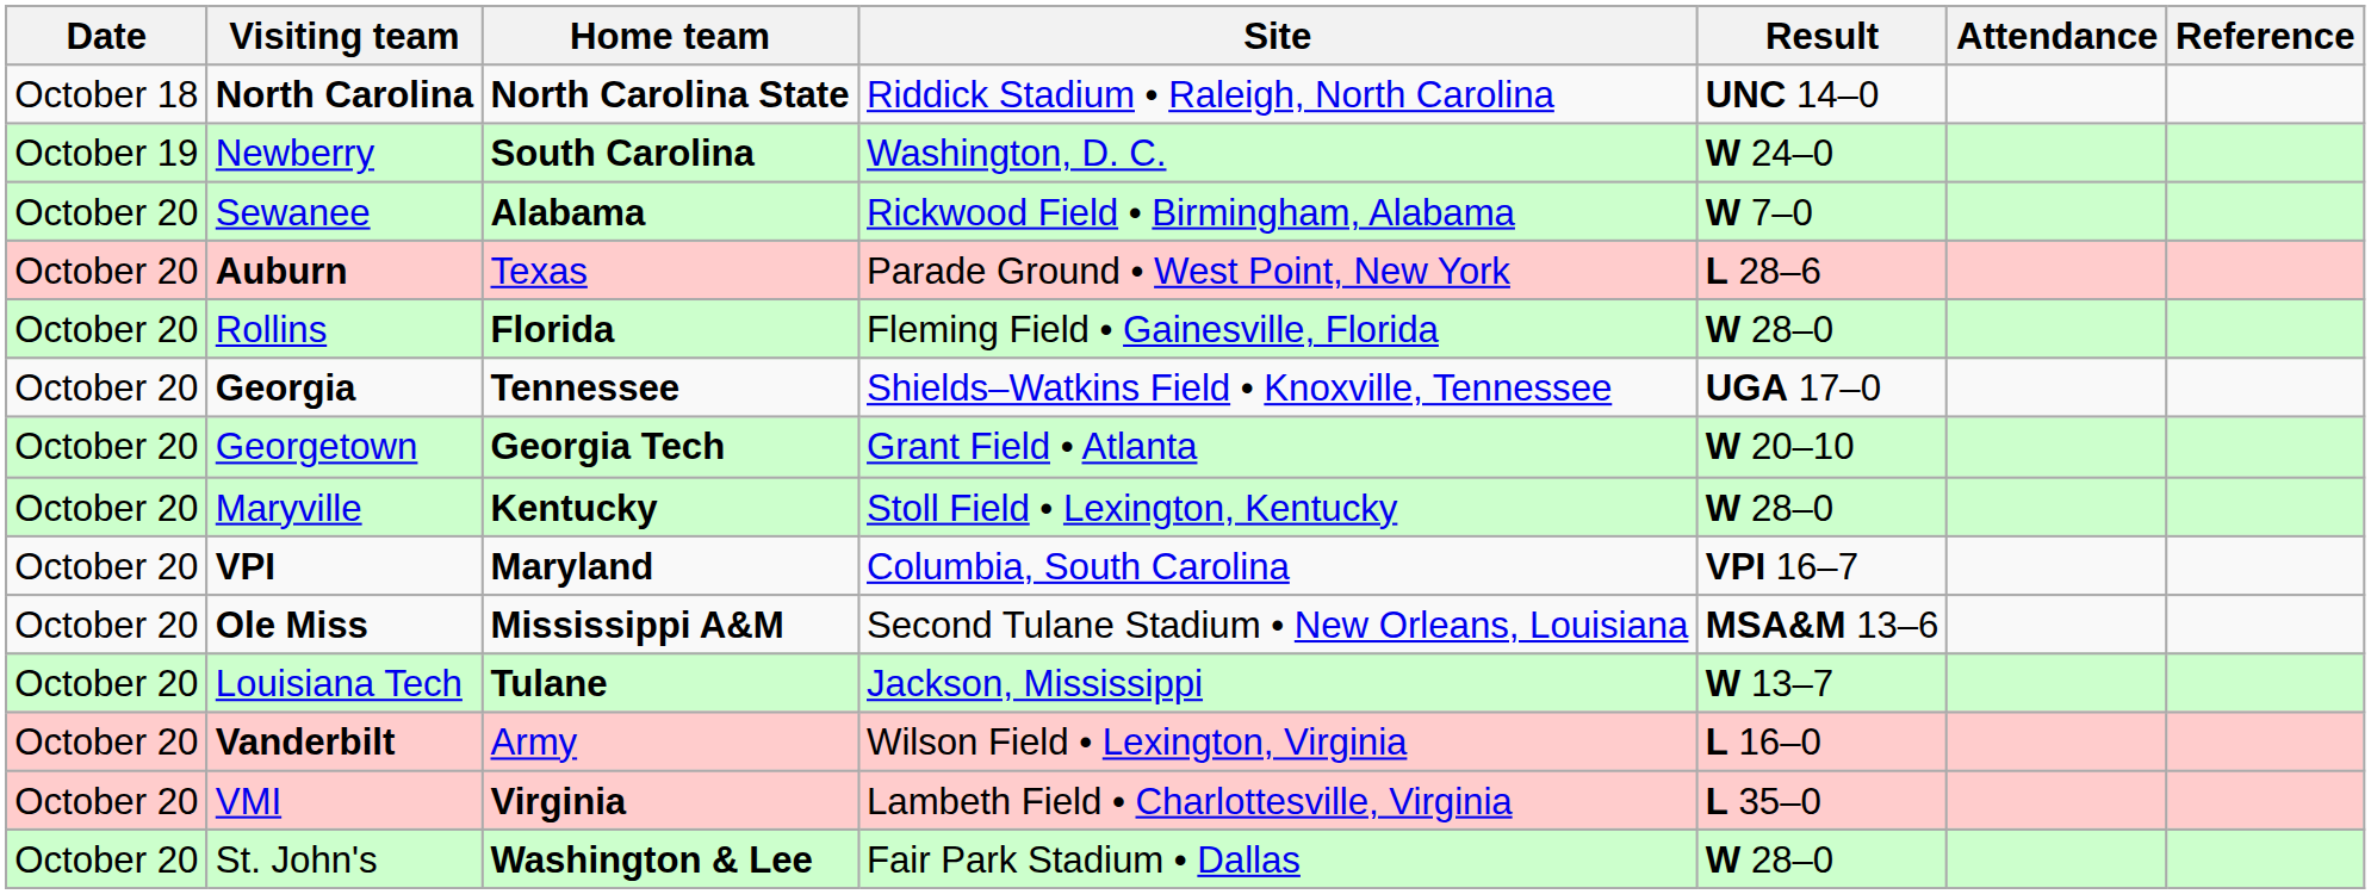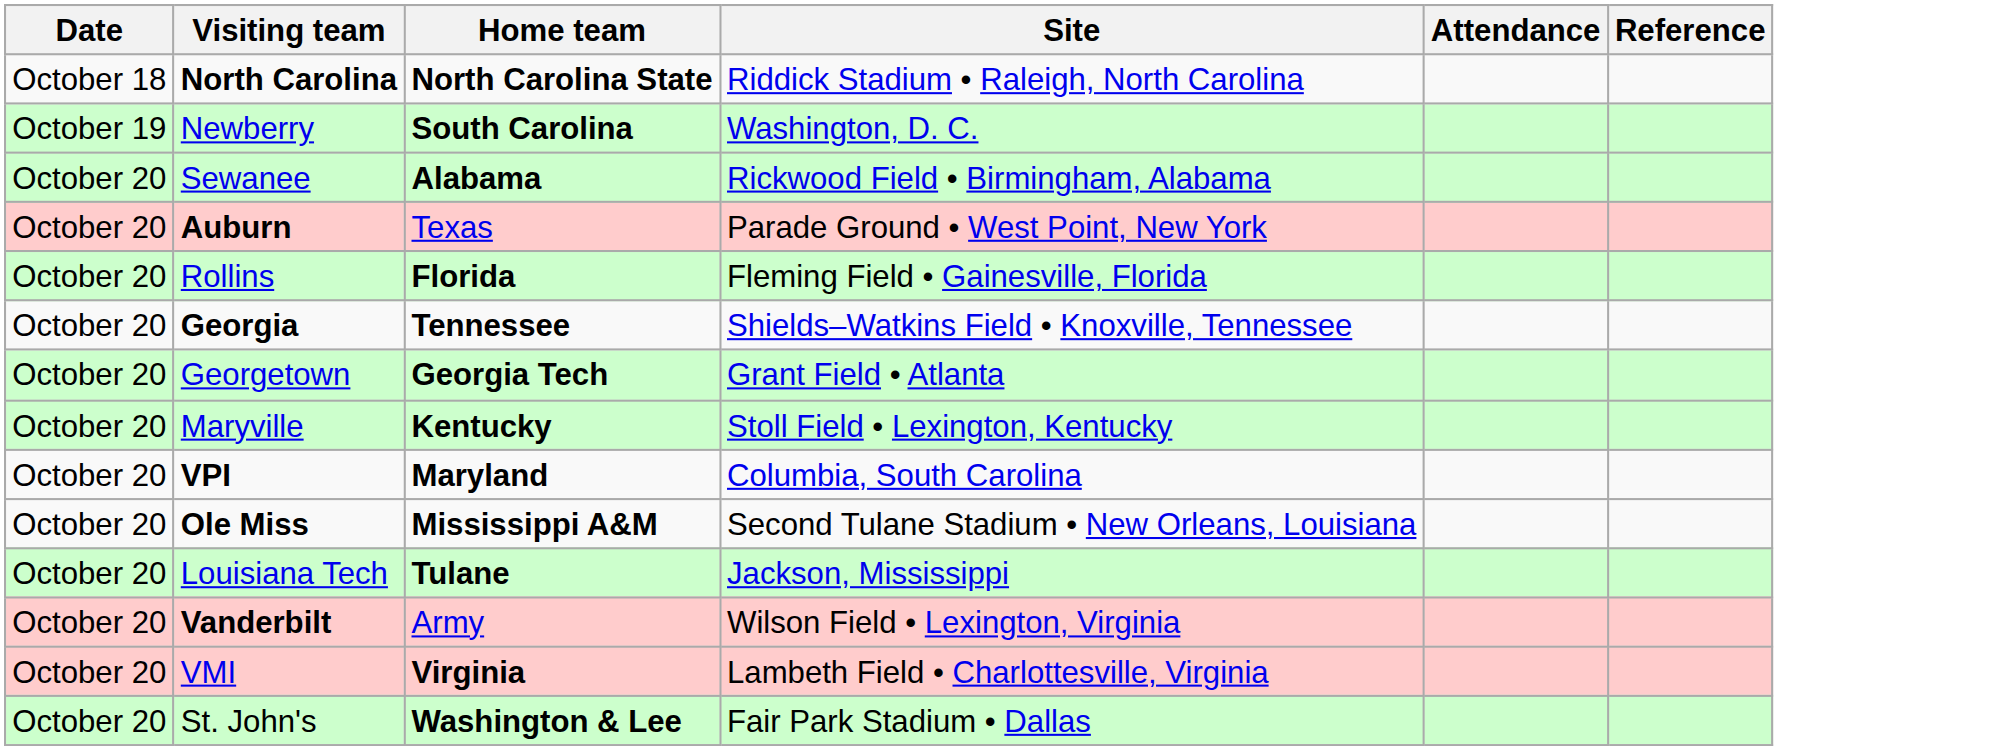- column: Result | UNC 14–0 | W 24–0 | W 7–0 | L 28–6 | W 28–0 | UGA 17–0 | W 20–10 | W 28–0 | VPI 16–7 | MSA&M 13–6 | W 13–7 | L 16–0 | L 35–0 | W 28–0
